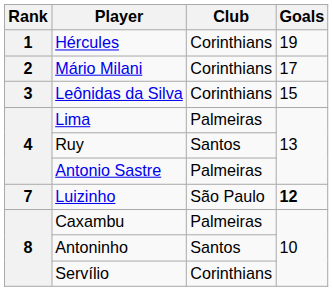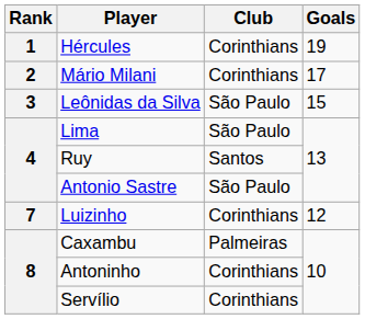Leônidas da Silva | Club: Corinthians -> São Paulo
Lima | Club: Palmeiras -> São Paulo
Antonio Sastre | Club: Palmeiras -> São Paulo
Luizinho | Club: São Paulo -> Corinthians
Luizinho | Goals: bold -> normal
Antoninho | Club: Santos -> Corinthians
